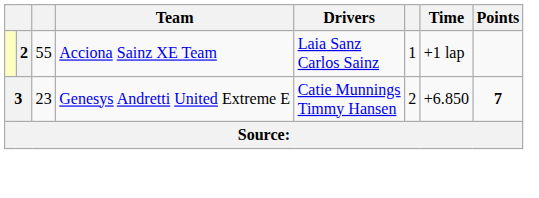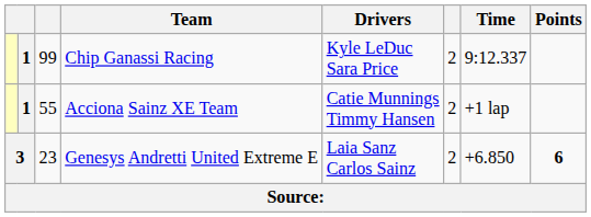+ row: 1 | 99 | Chip Ganassi Racing | Kyle LeDuc Sara Price | 2 | 9:12.337
Acciona Sainz XE Team | column 2: 2 -> 1
Acciona Sainz XE Team | Drivers: Laia Sanz Carlos Sainz -> Catie Munnings Timmy Hansen
Acciona Sainz XE Team | column 6: 1 -> 2
Genesys Andretti United Extreme E | Drivers: Catie Munnings Timmy Hansen -> Laia Sanz Carlos Sainz
Genesys Andretti United Extreme E | Points: 7 -> 6
